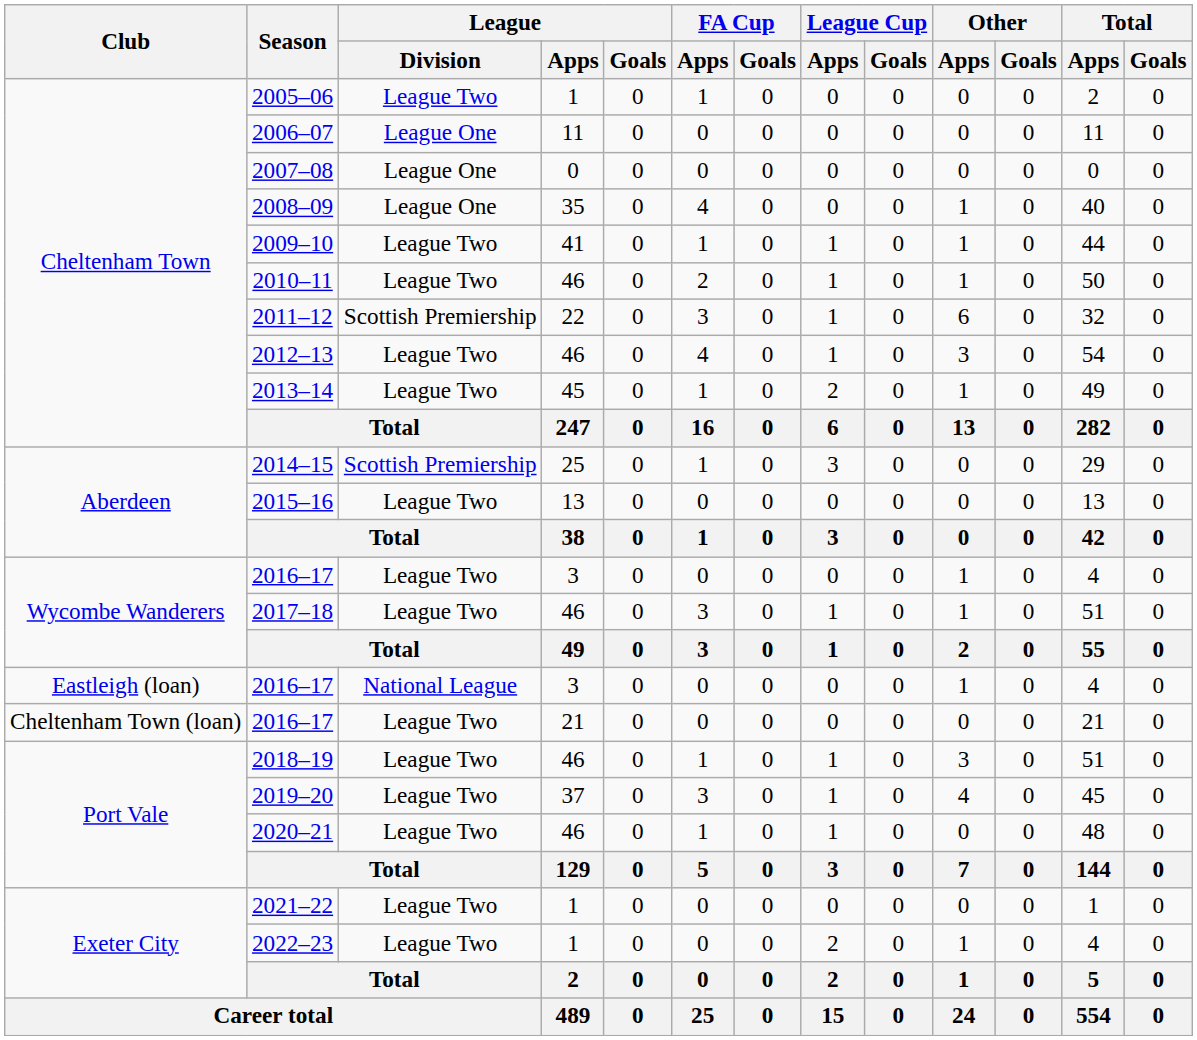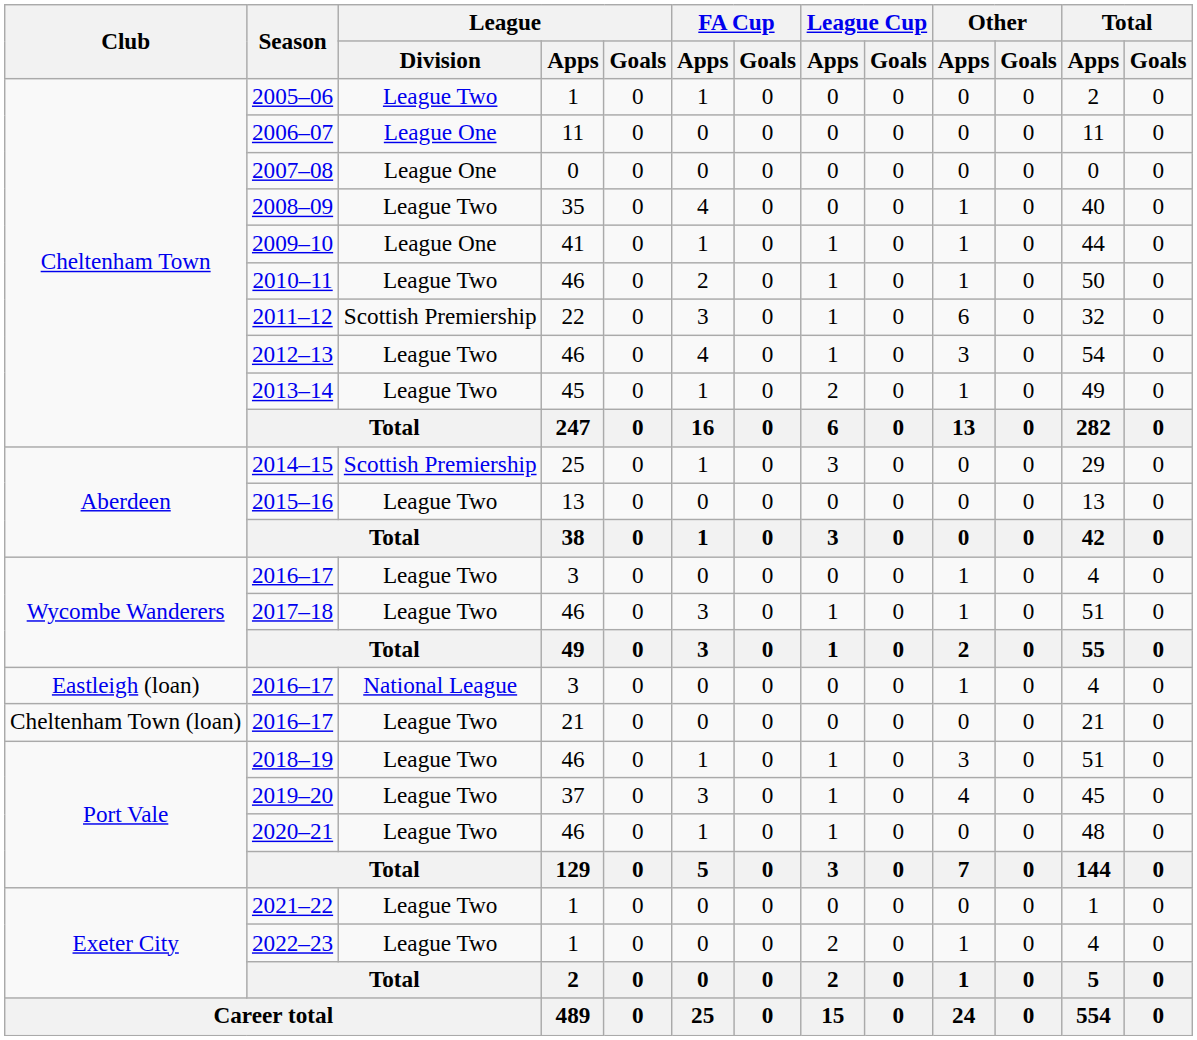2008–09 | League / Division: League One -> League Two
2009–10 | League / Division: League Two -> League One
